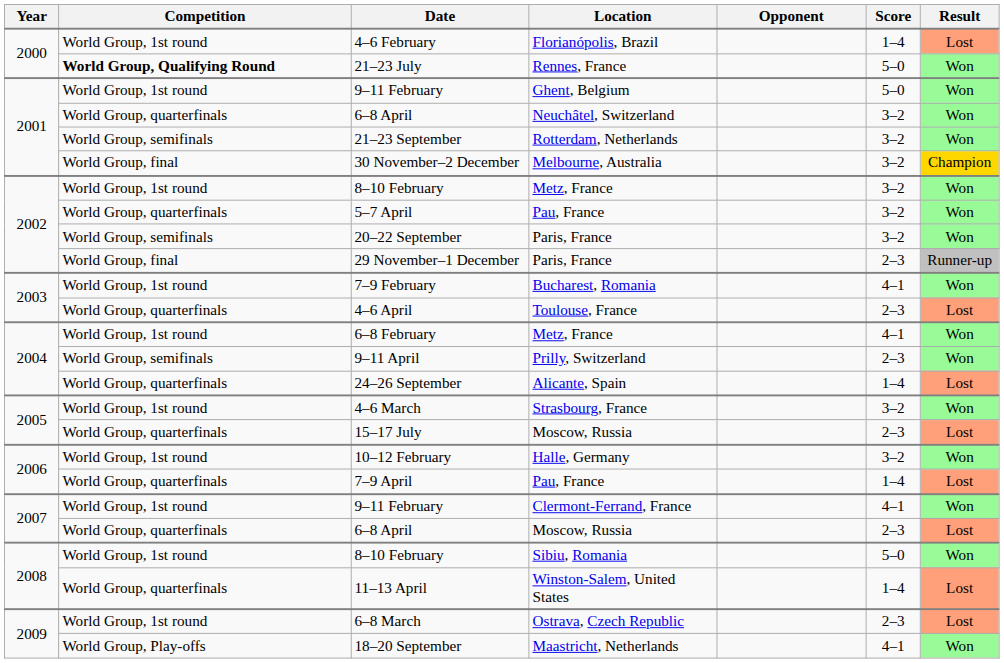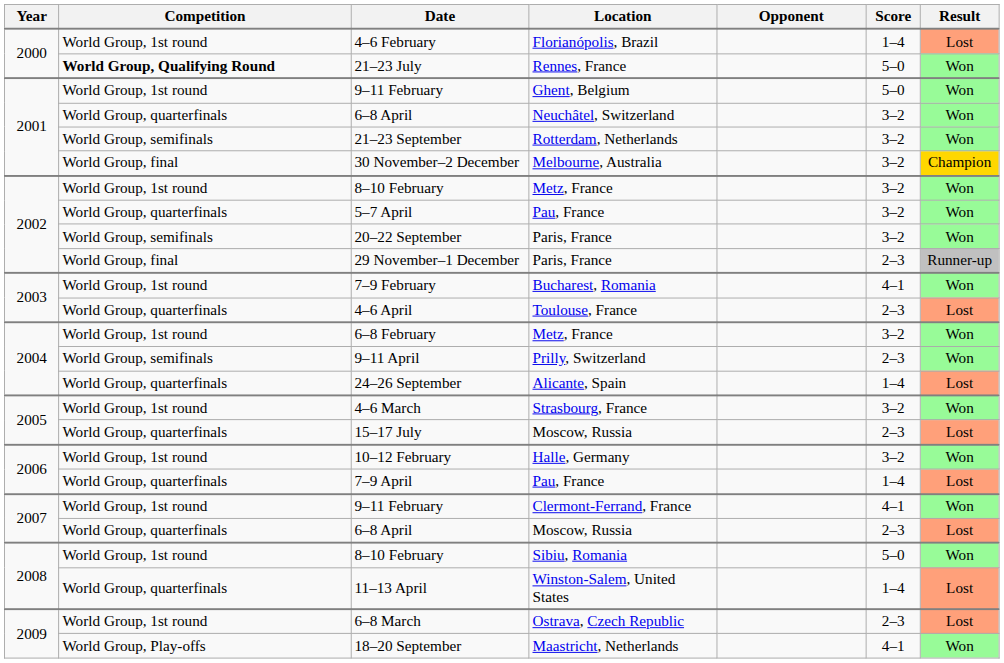6–8 February | Score: 4–1 -> 3–2
